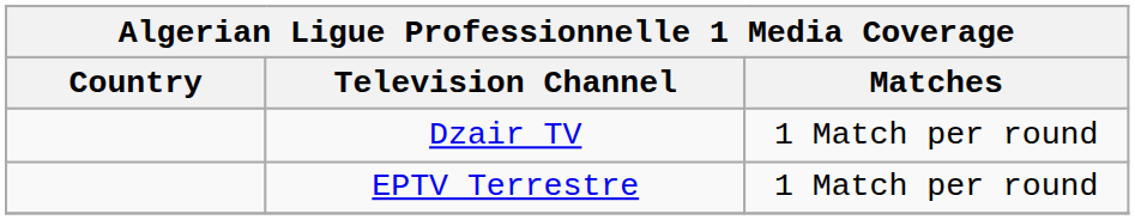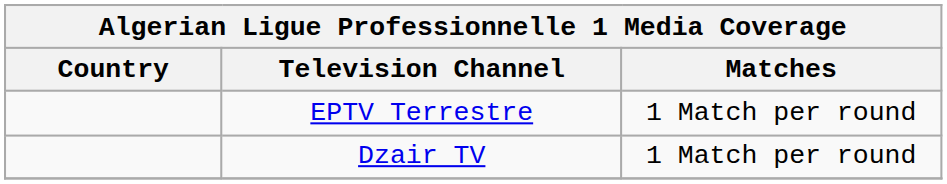rows swapped: EPTV Terrestre <-> Dzair TV
